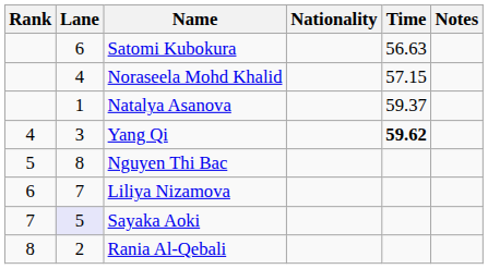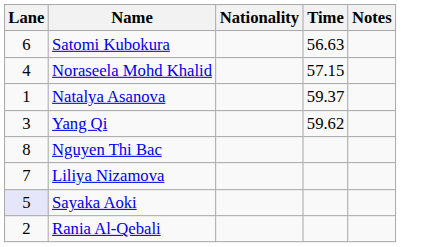- column: Rank | 4 | 5 | 6 | 7 | 8
Yang Qi | Time: bold -> normal
